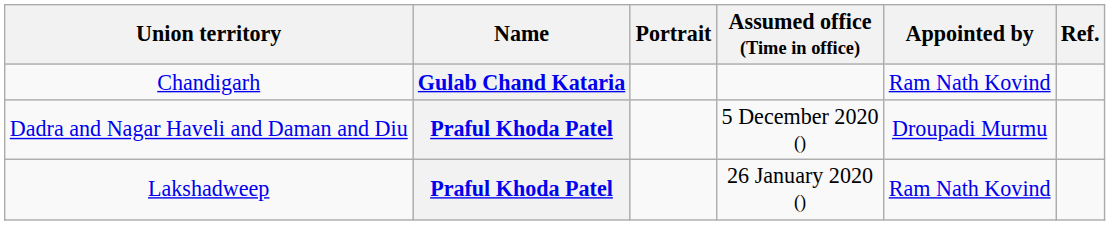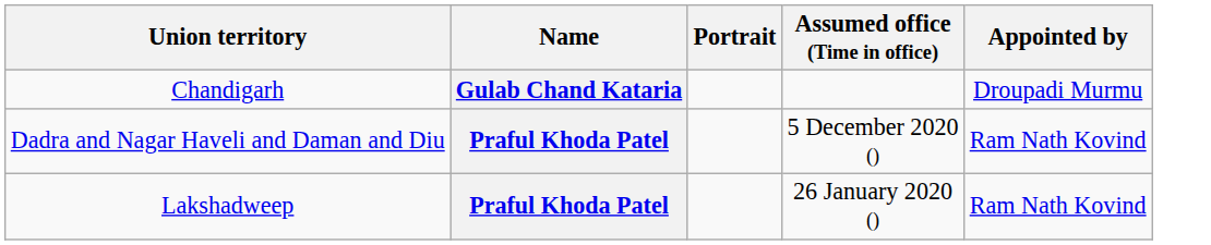- column: Ref.
Chandigarh | Appointed by: Ram Nath Kovind -> Droupadi Murmu
Dadra and Nagar Haveli and Daman and Diu | Appointed by: Droupadi Murmu -> Ram Nath Kovind
